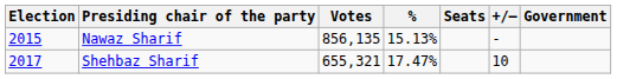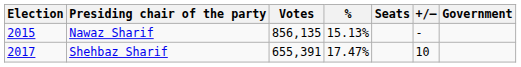Shehbaz Sharif | Votes: 655,321 -> 655,391
